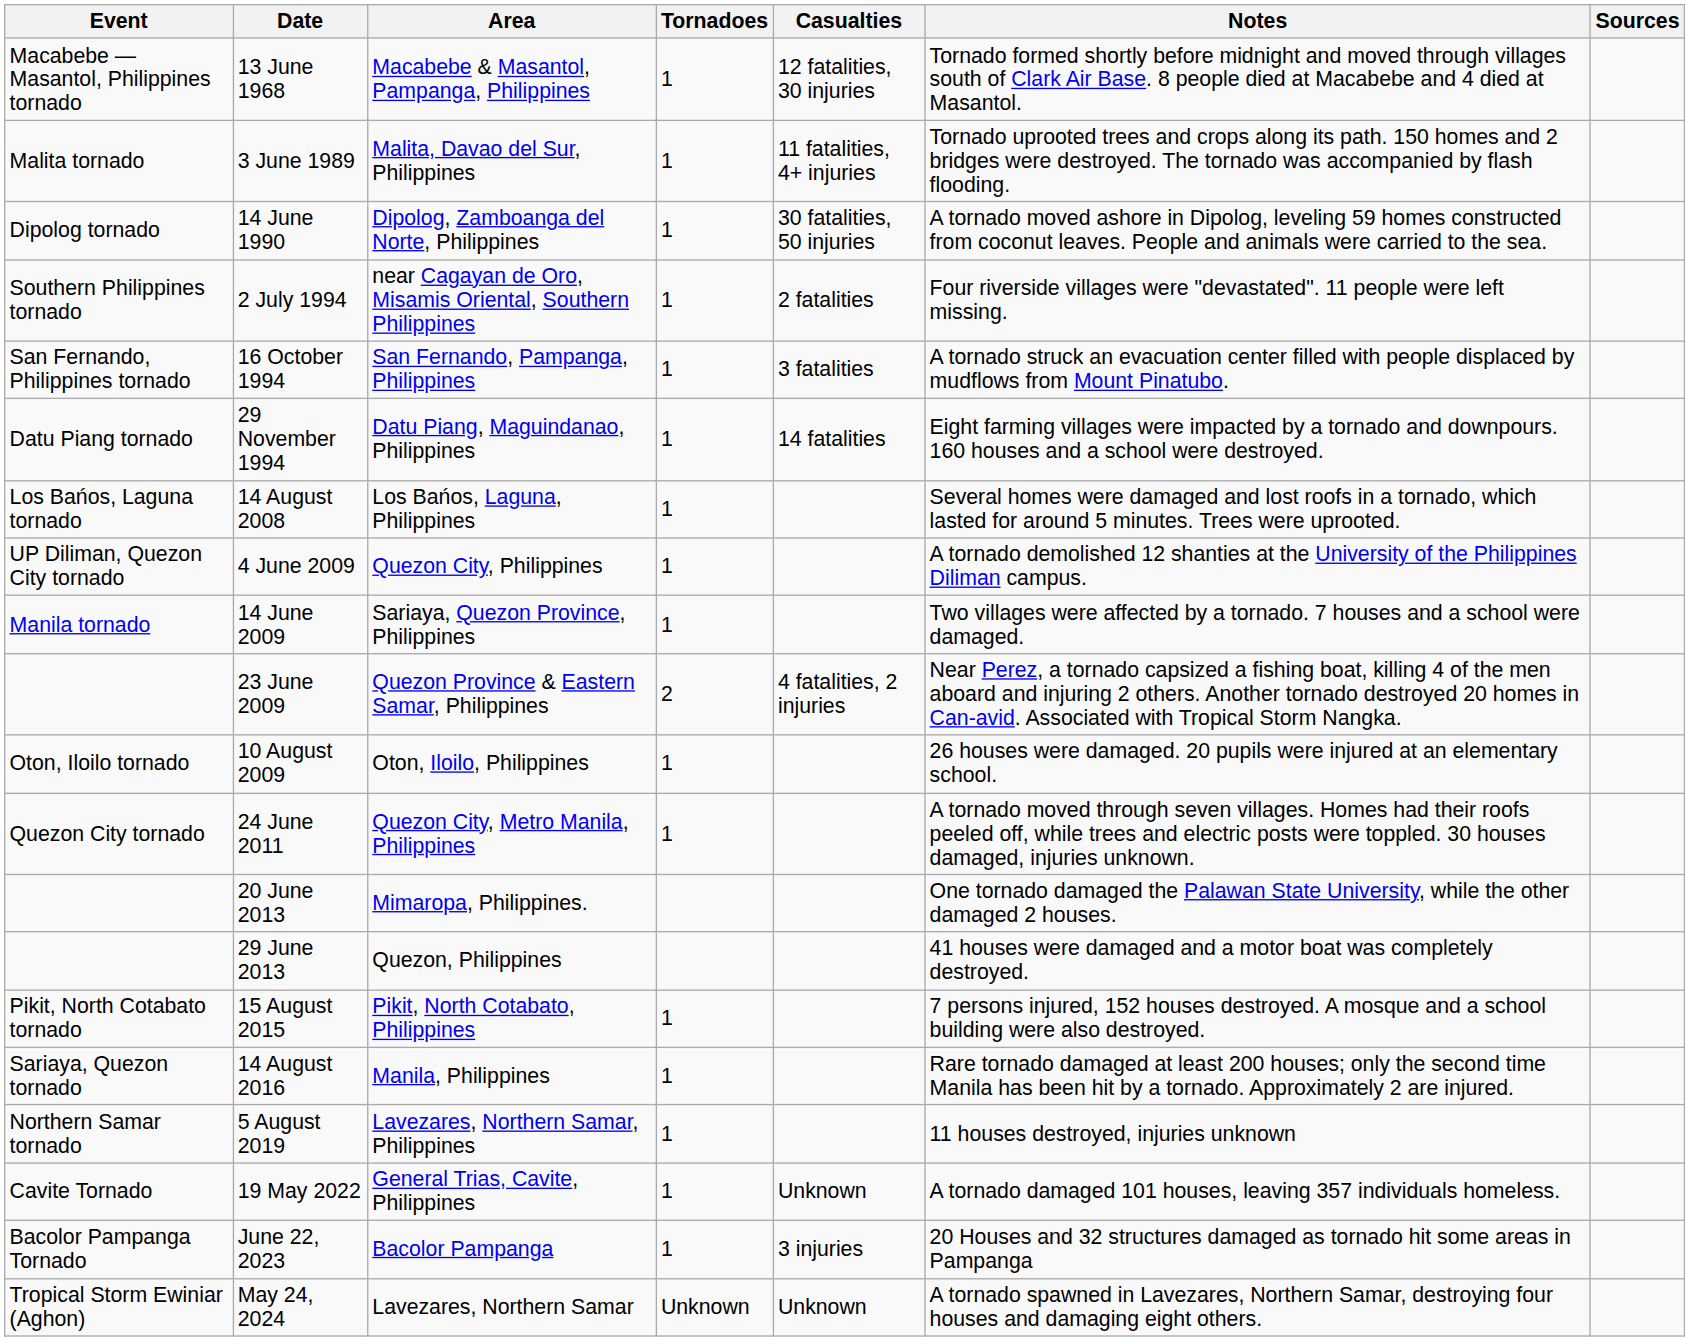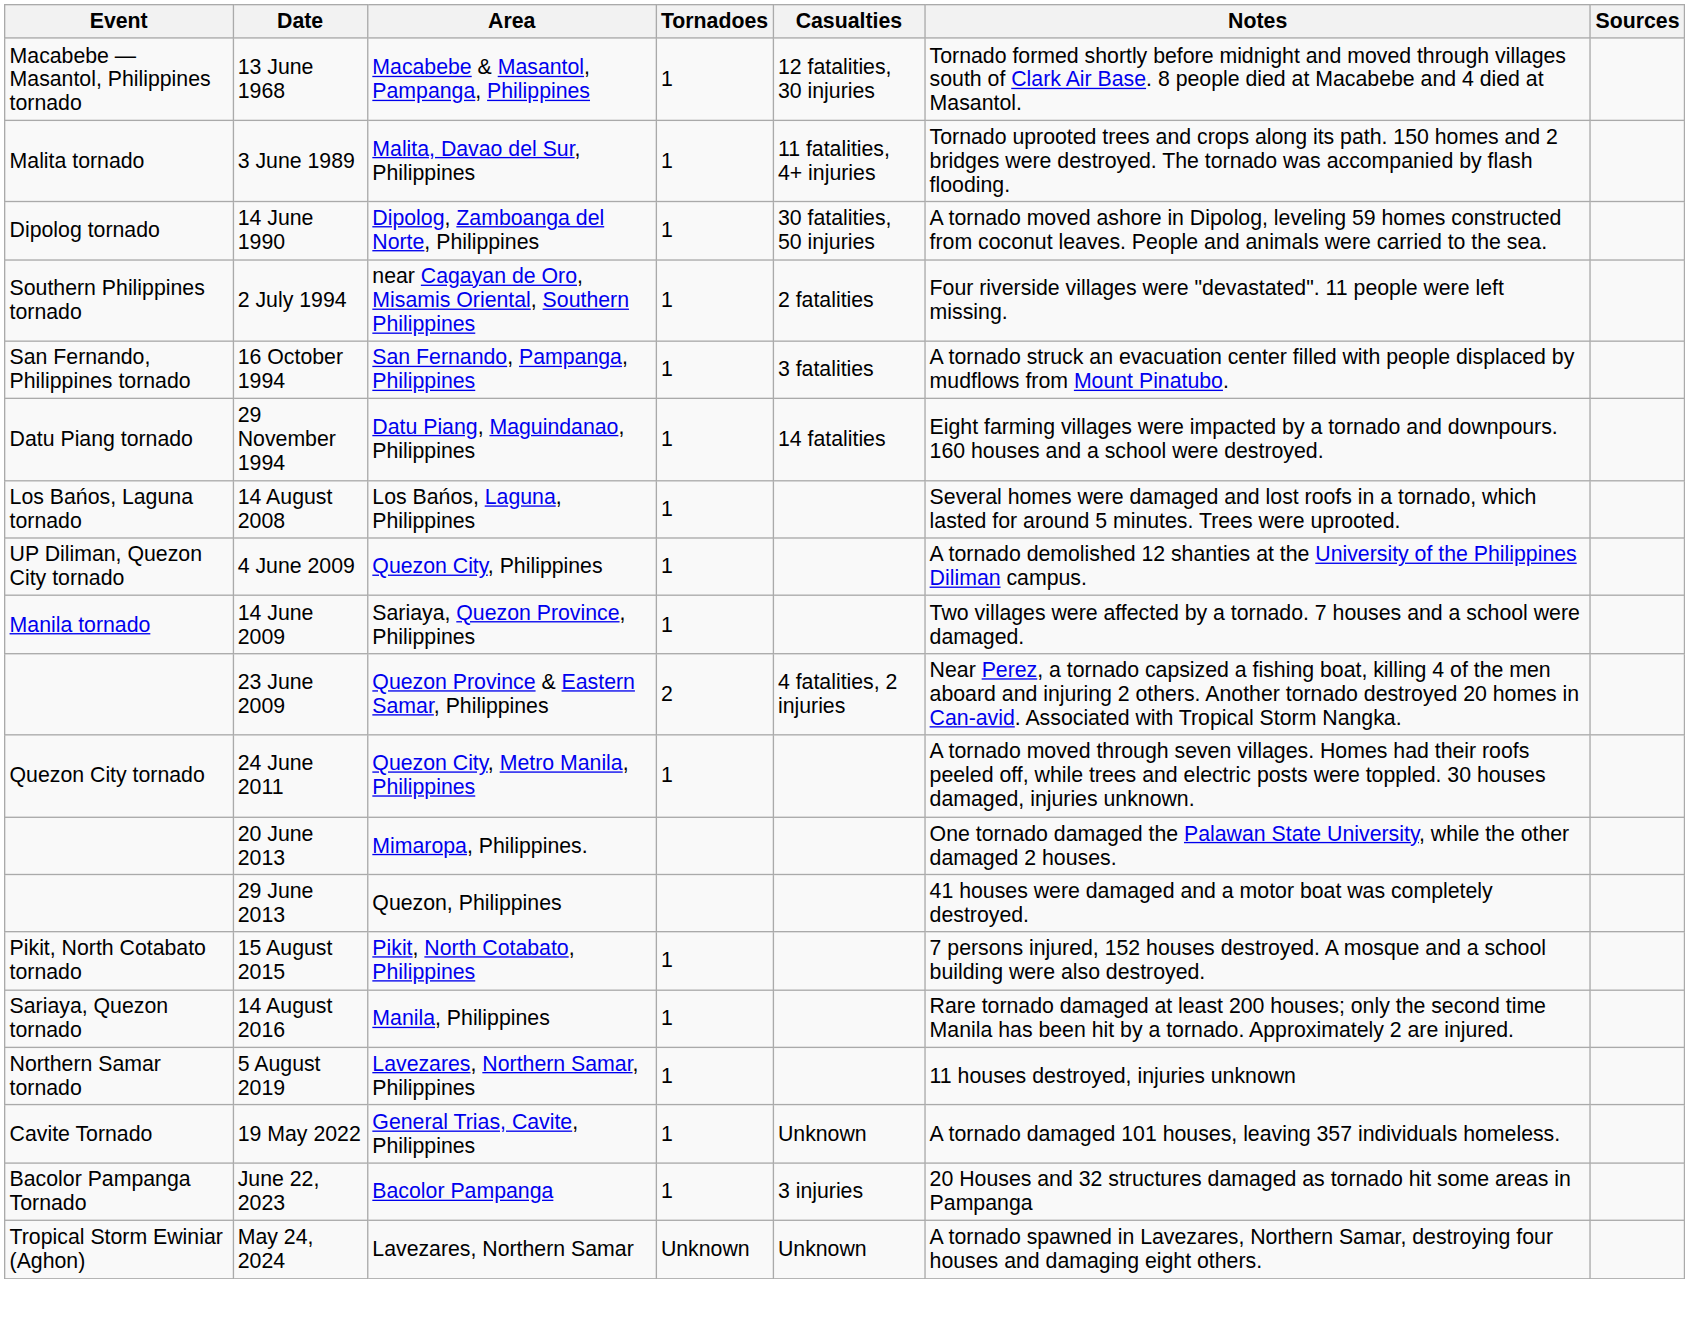- row: Oton, Iloilo tornado | 10 August 2009 | Oton, Iloilo, Philippines | 1 | 26 houses were damaged. 20 pupils were injured at an elementary school.
